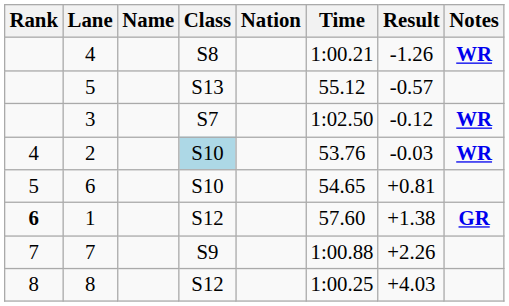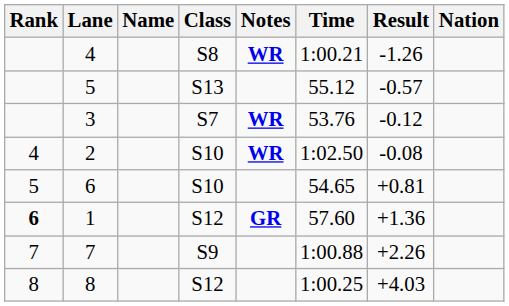columns swapped: Nation <-> Notes
3 | Time: 1:02.50 -> 53.76
2 | Class: lightblue background -> no background
2 | Time: 53.76 -> 1:02.50
2 | Result: -0.03 -> -0.08
1 | Result: +1.38 -> +1.36
